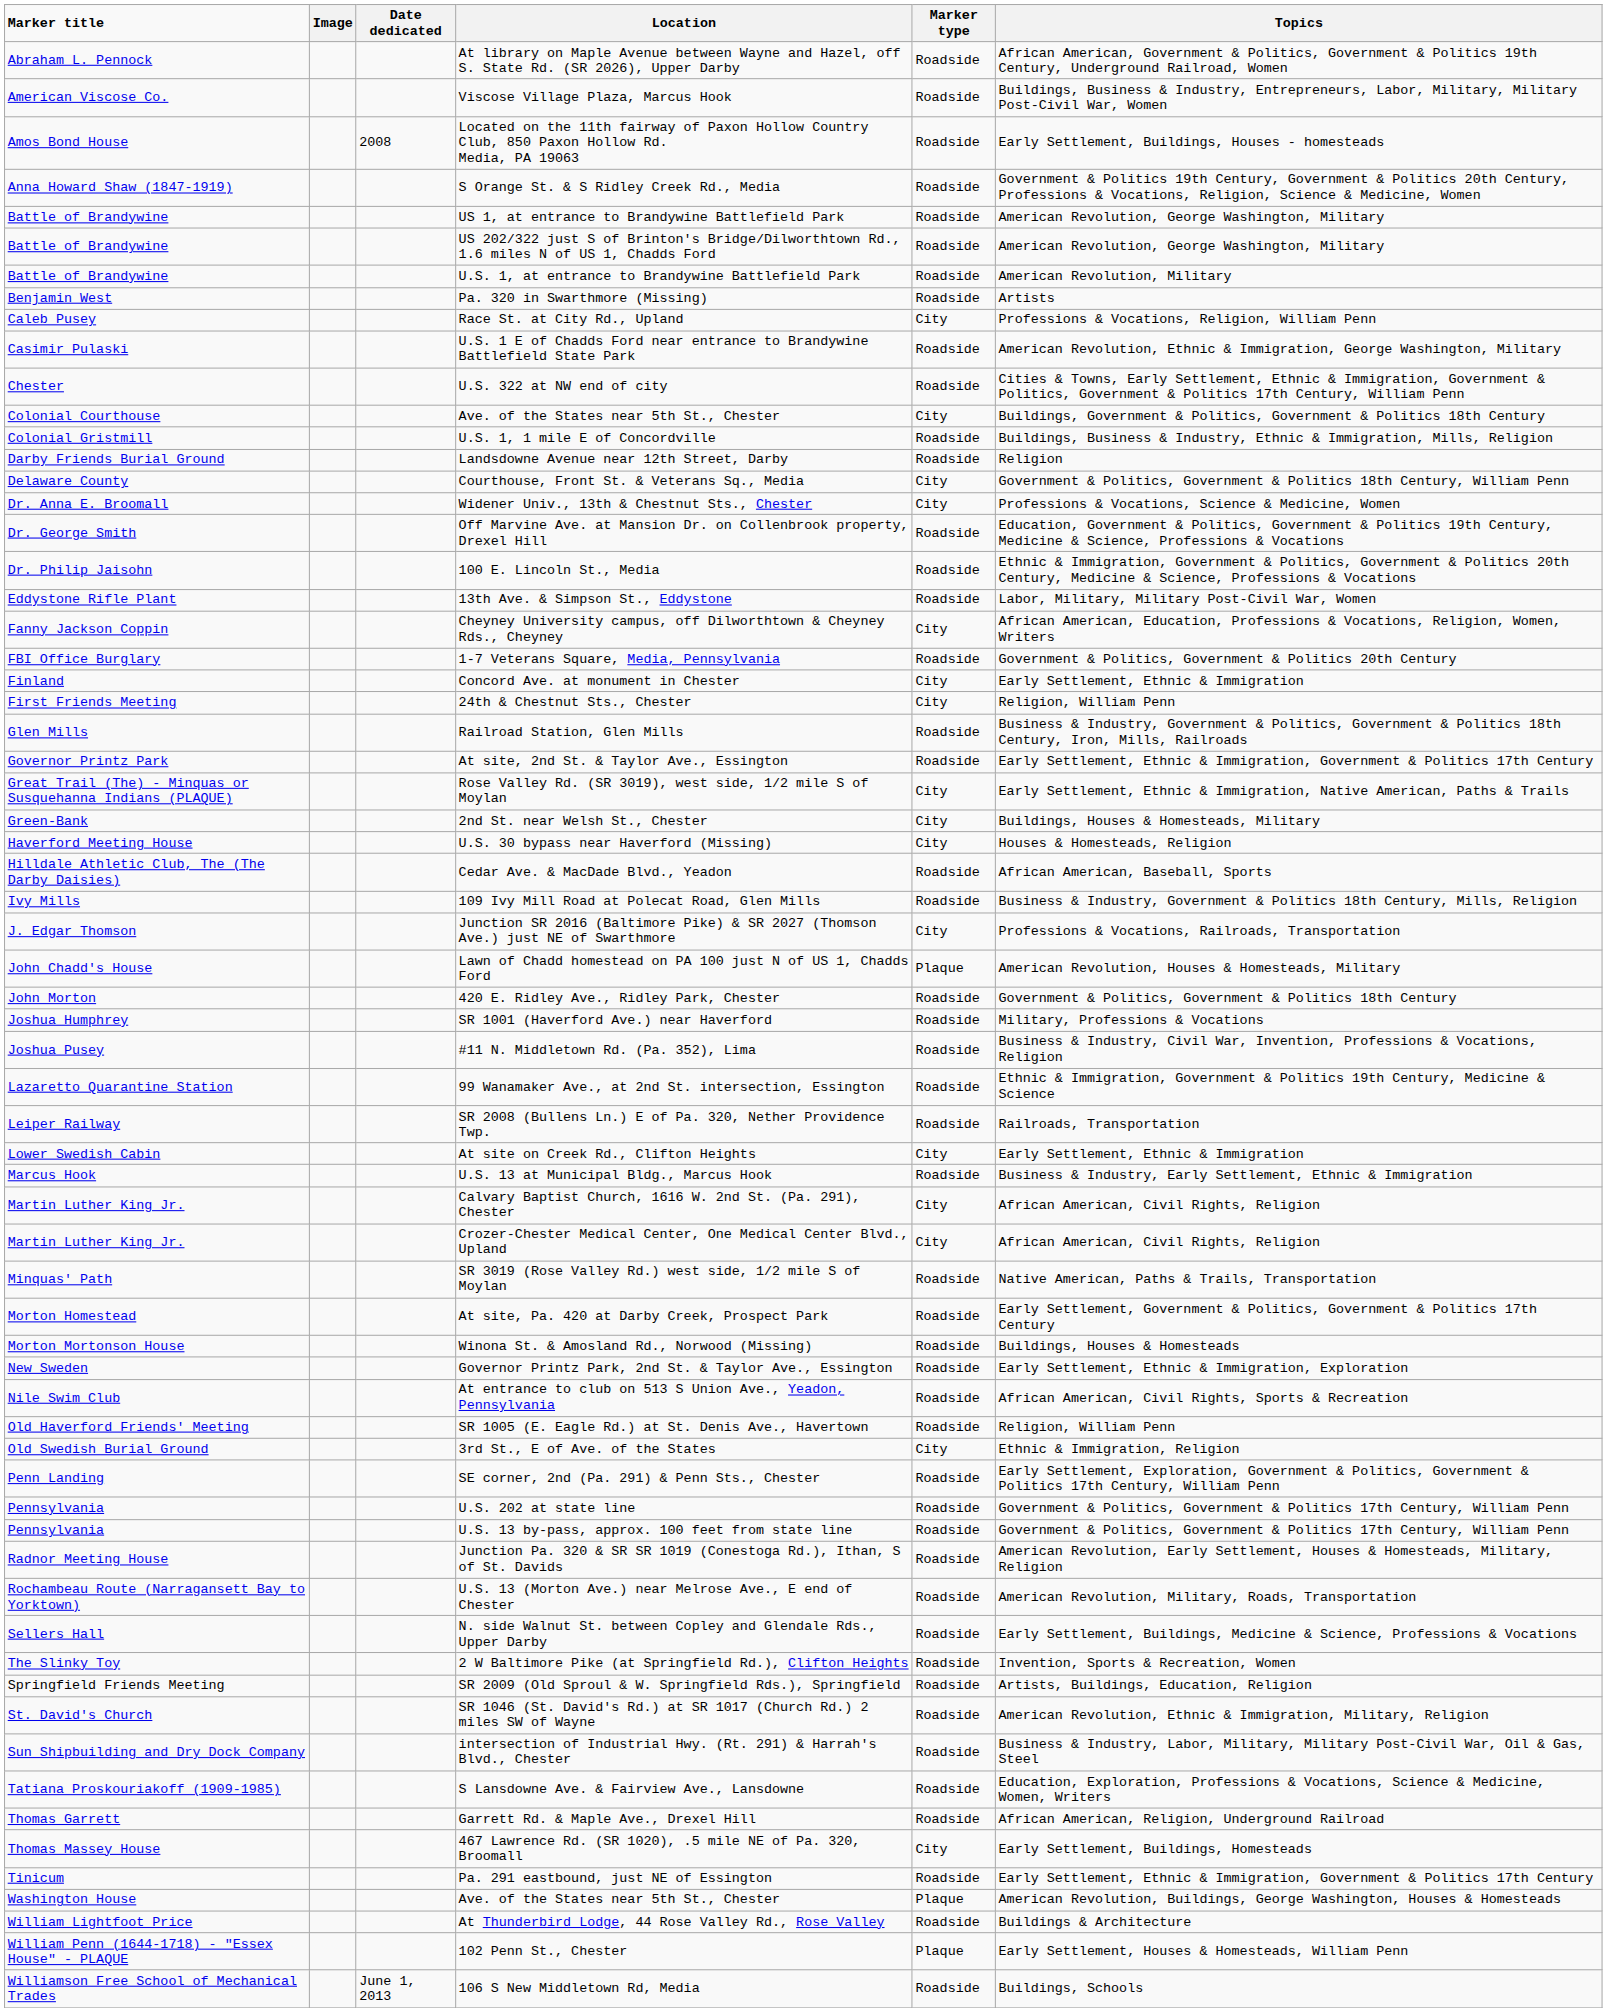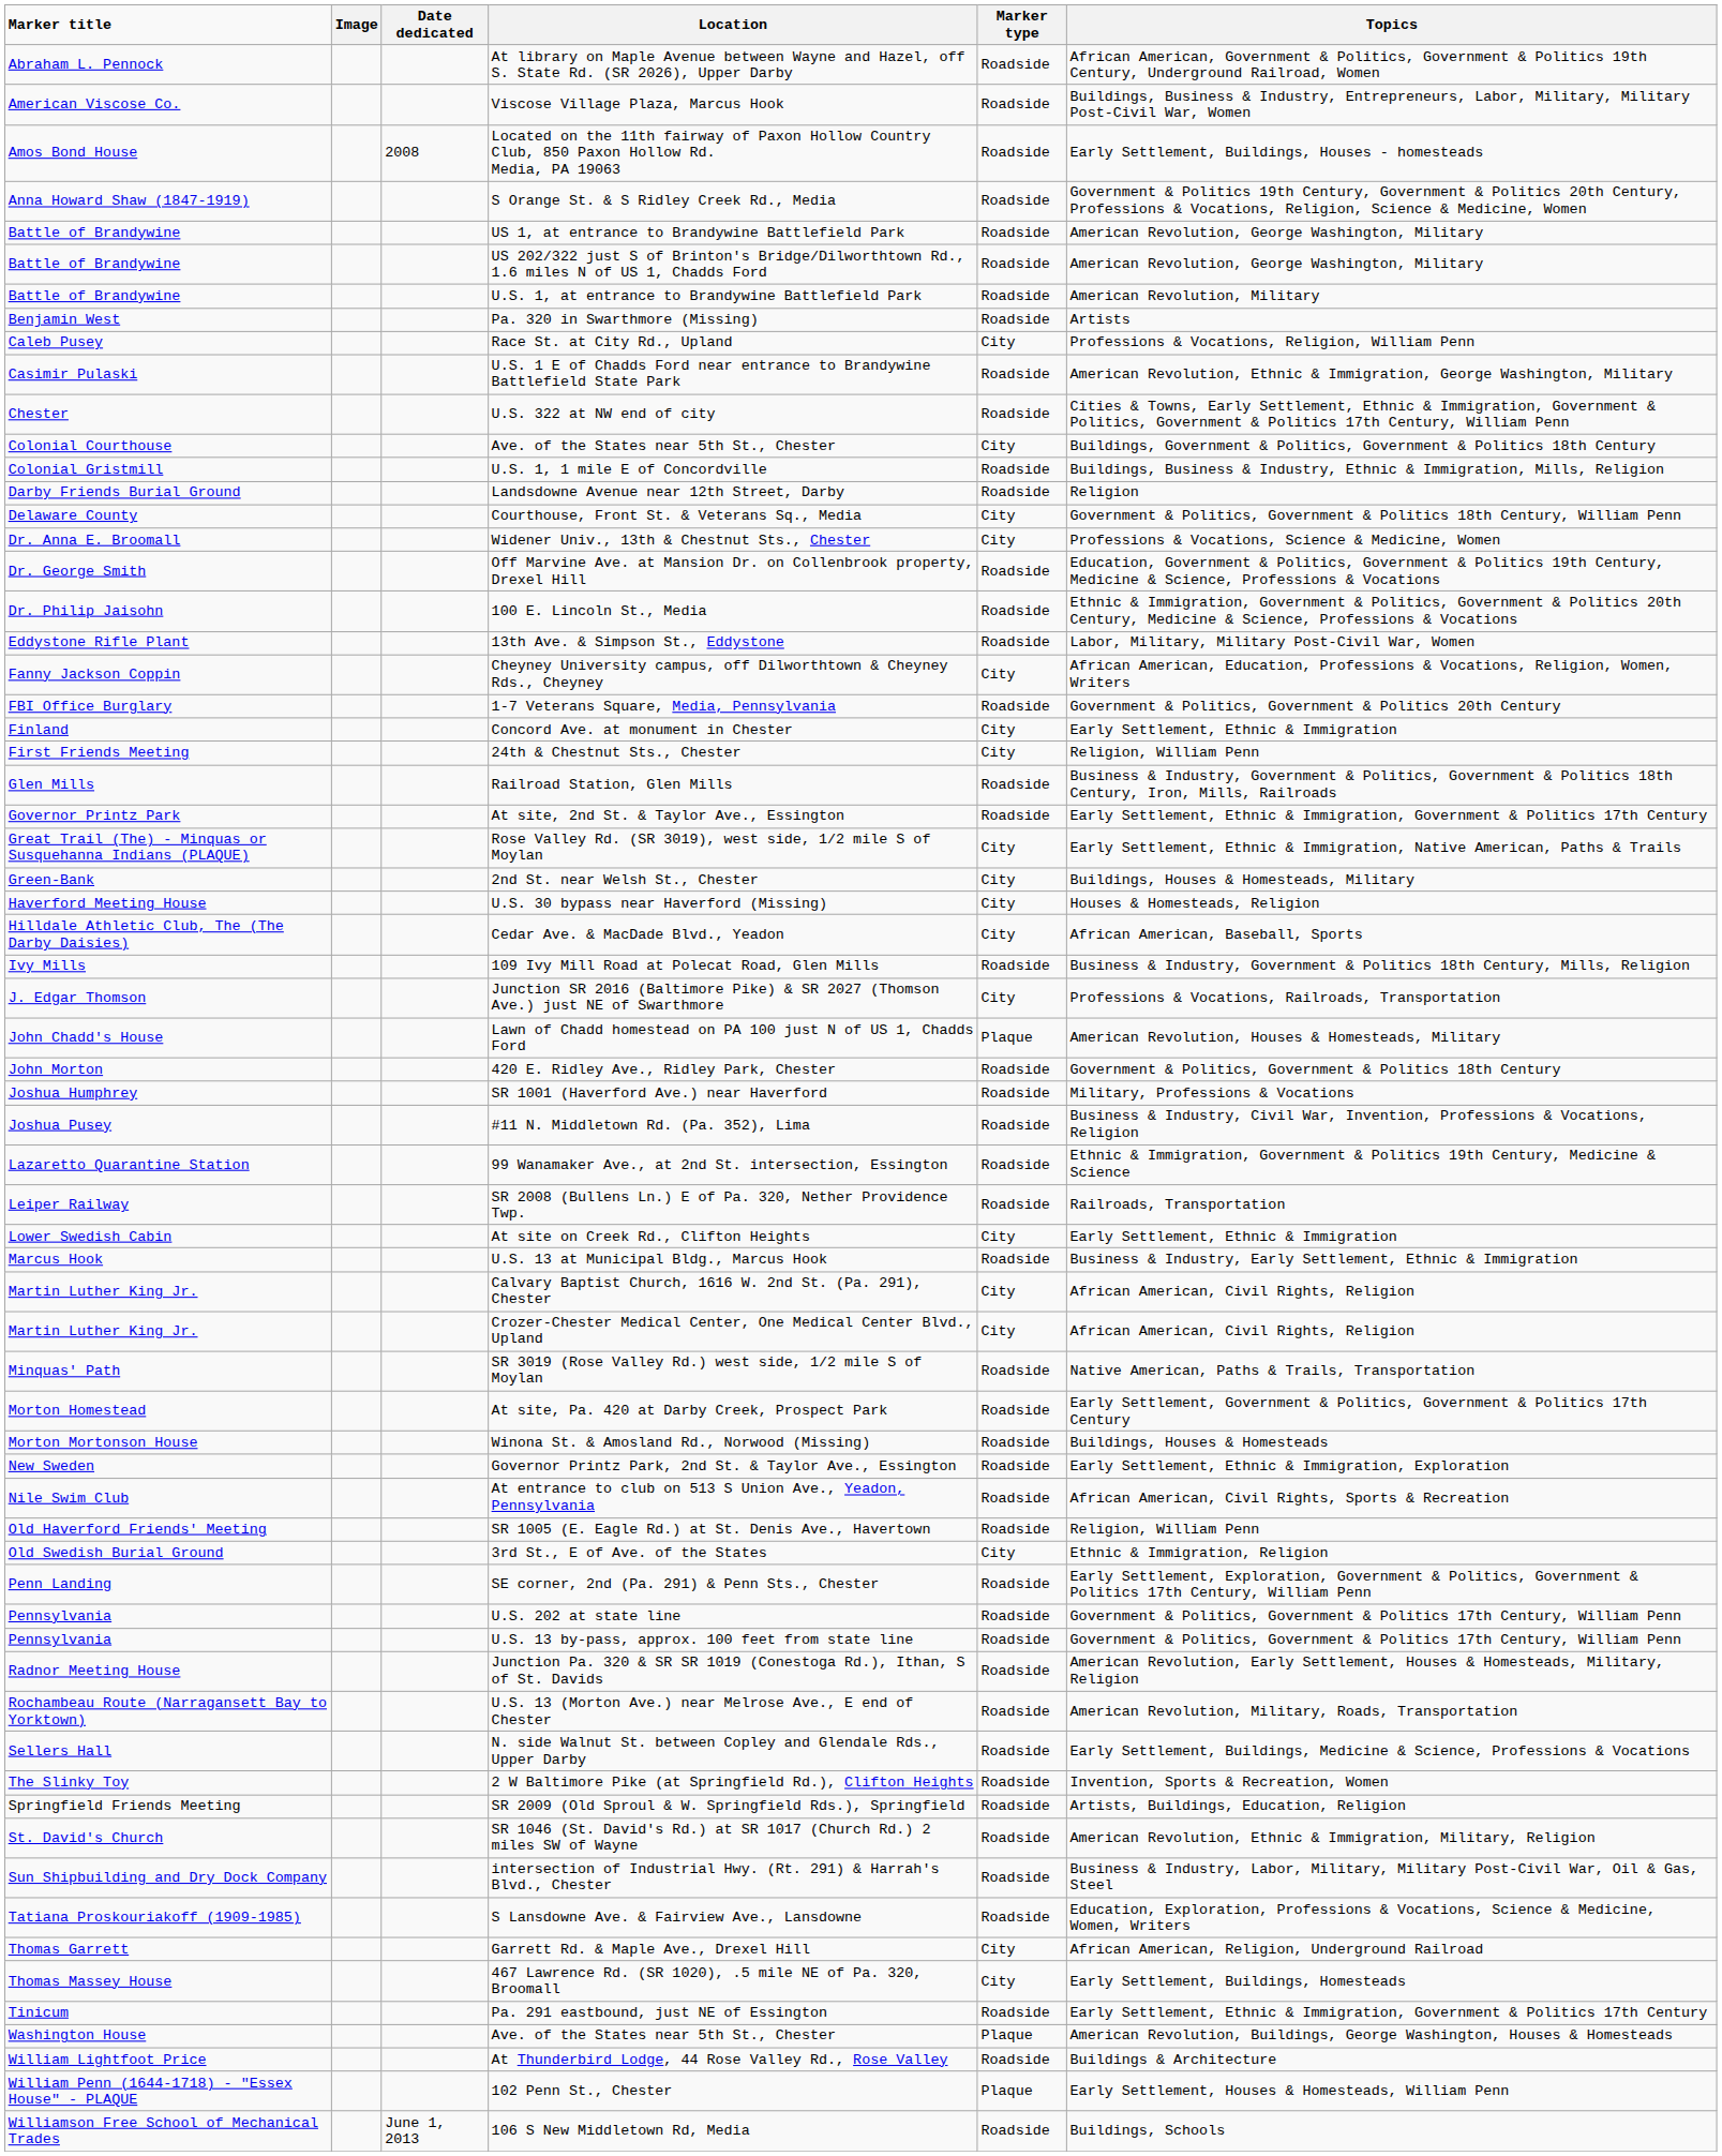Cedar Ave. & MacDade Blvd., Yeadon | Marker type: Roadside -> City
Garrett Rd. & Maple Ave., Drexel Hill | Marker type: Roadside -> City
